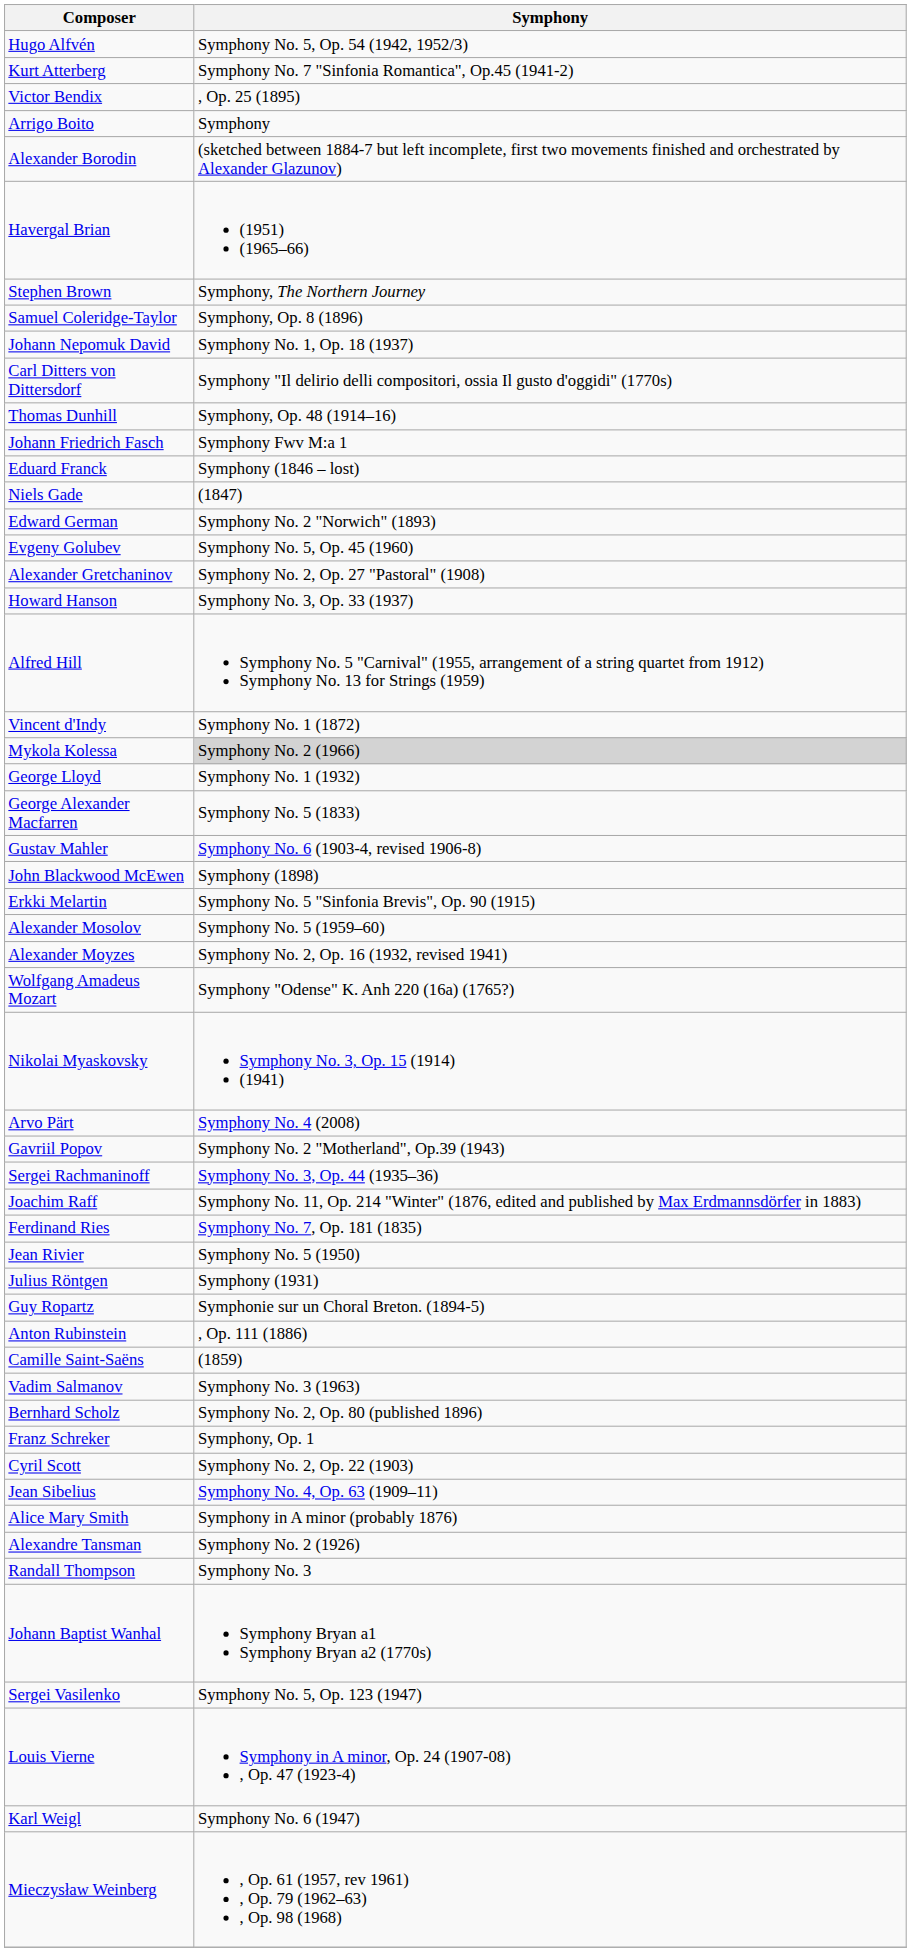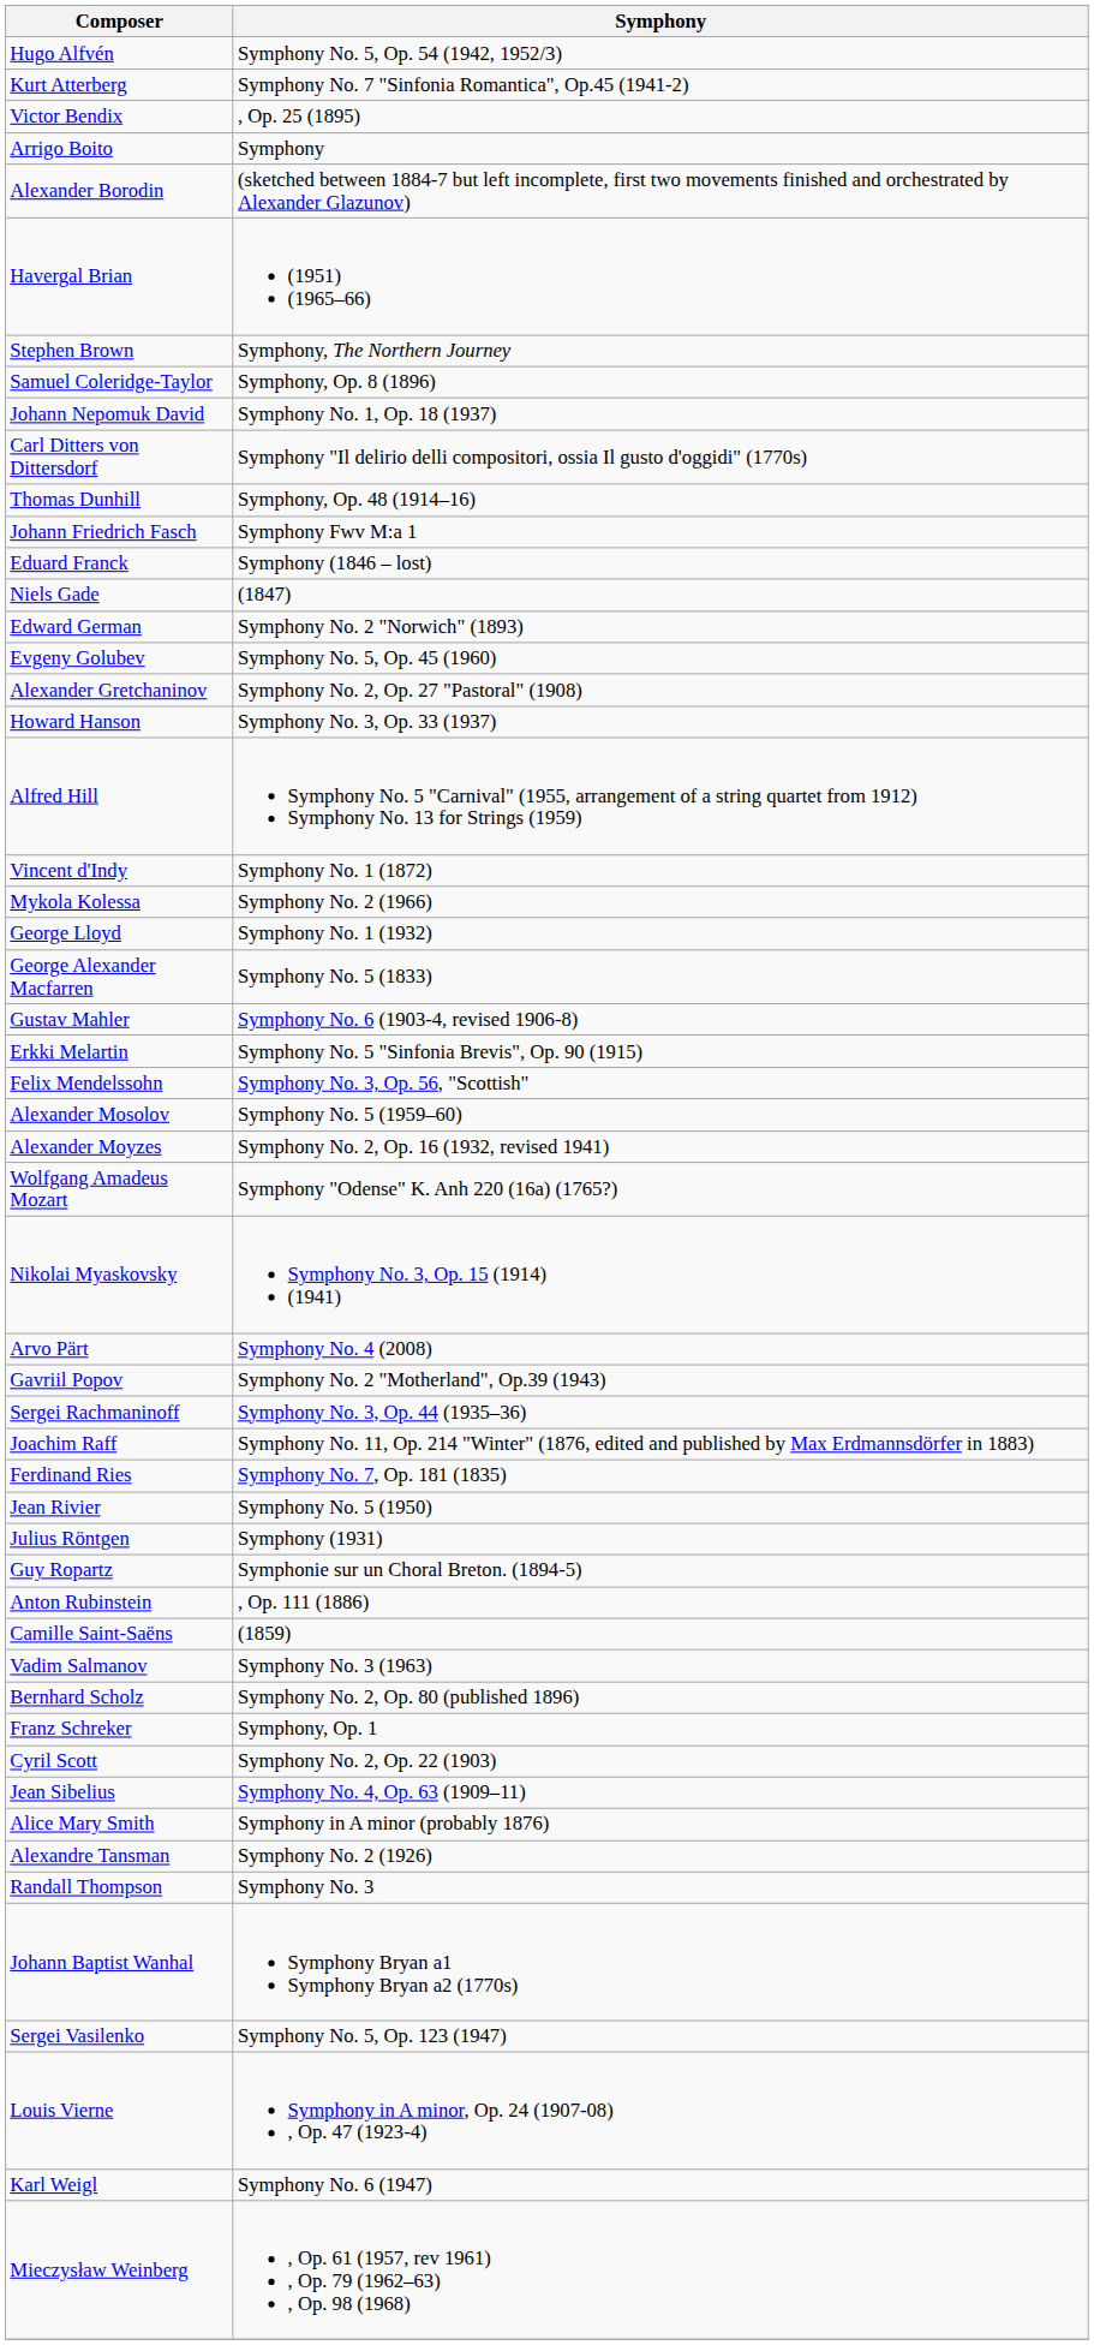Mykola Kolessa | Symphony: lightgrey background -> no background
- row: John Blackwood McEwen | Symphony (1898)
+ row: Felix Mendelssohn | Symphony No. 3, Op. 56, "Scottish"
